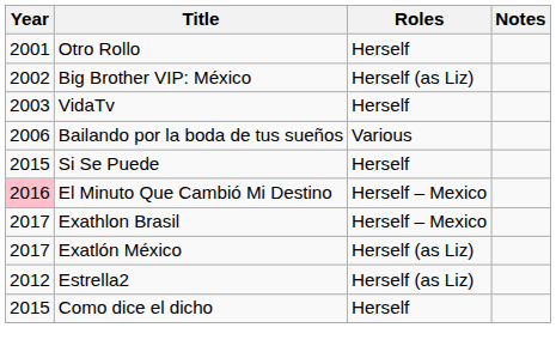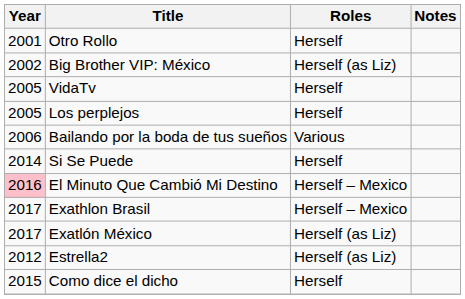VidaTv | Year: 2003 -> 2005
+ row: 2005 | Los perplejos | Herself
Si Se Puede | Year: 2015 -> 2014
